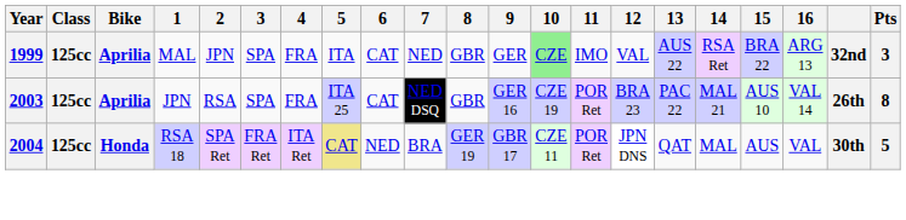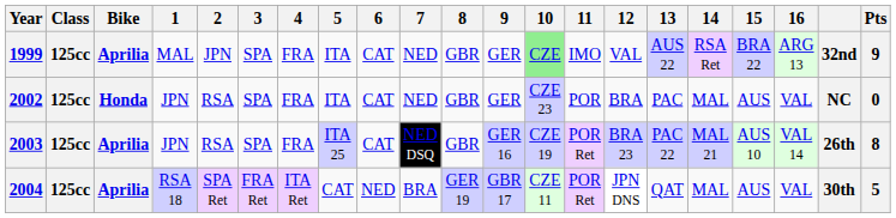1999 | Pts: 3 -> 9
+ row: 2002 | 125cc | Honda | JPN | RSA | SPA | FRA | ITA | CAT | NED | GBR | GER | CZE 23 | POR | BRA | PAC | MAL | AUS | VAL | NC | 0
2004 | Bike: Honda -> Aprilia
2004 | 5: khaki background -> no background
